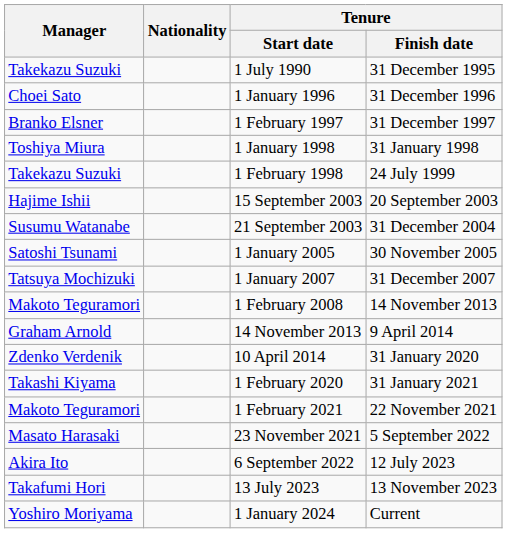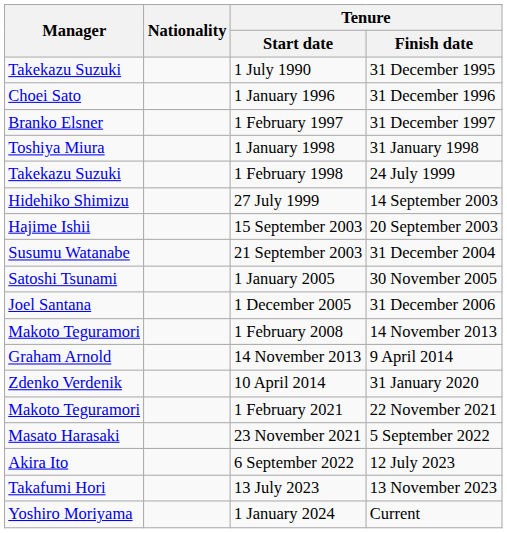+ row: Hidehiko Shimizu | 27 July 1999 | 14 September 2003
+ row: Joel Santana | 1 December 2005 | 31 December 2006
- row: Tatsuya Mochizuki | 1 January 2007 | 31 December 2007
- row: Takashi Kiyama | 1 February 2020 | 31 January 2021
